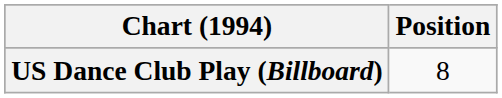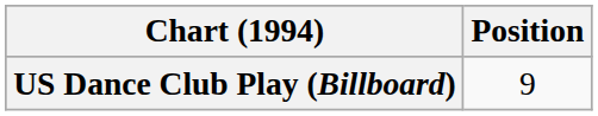US Dance Club Play (Billboard) | Position: 8 -> 9
